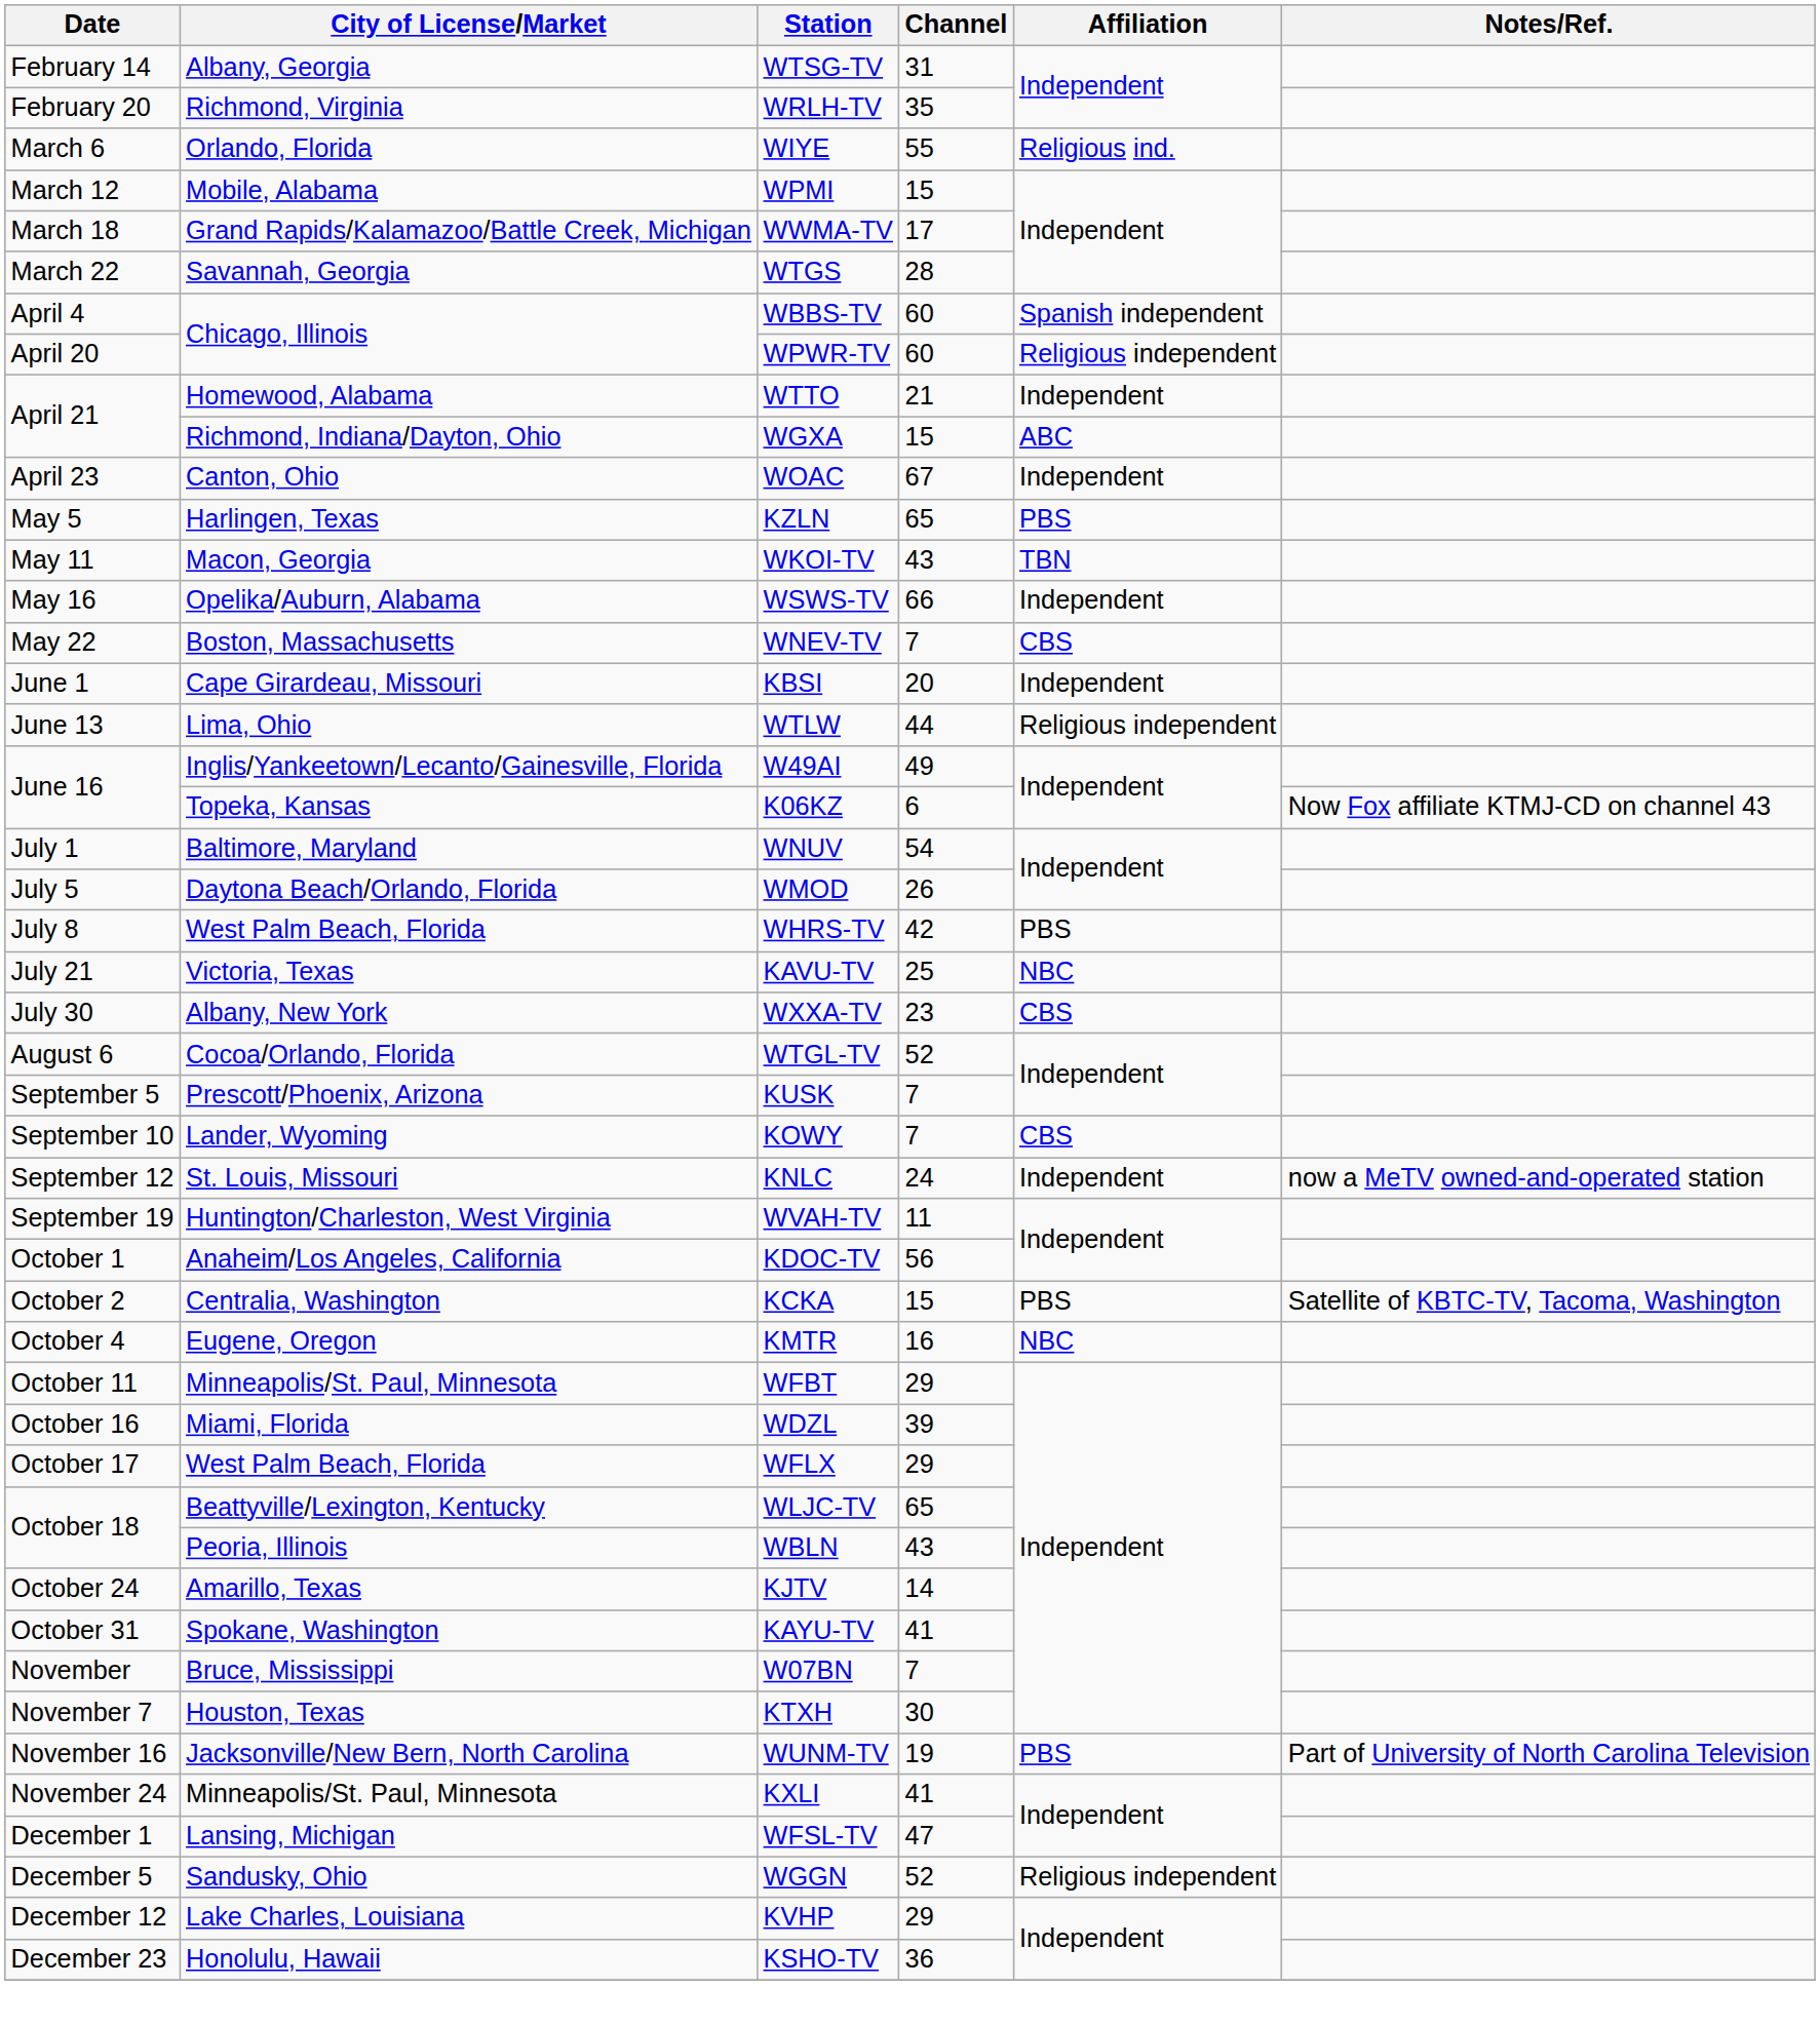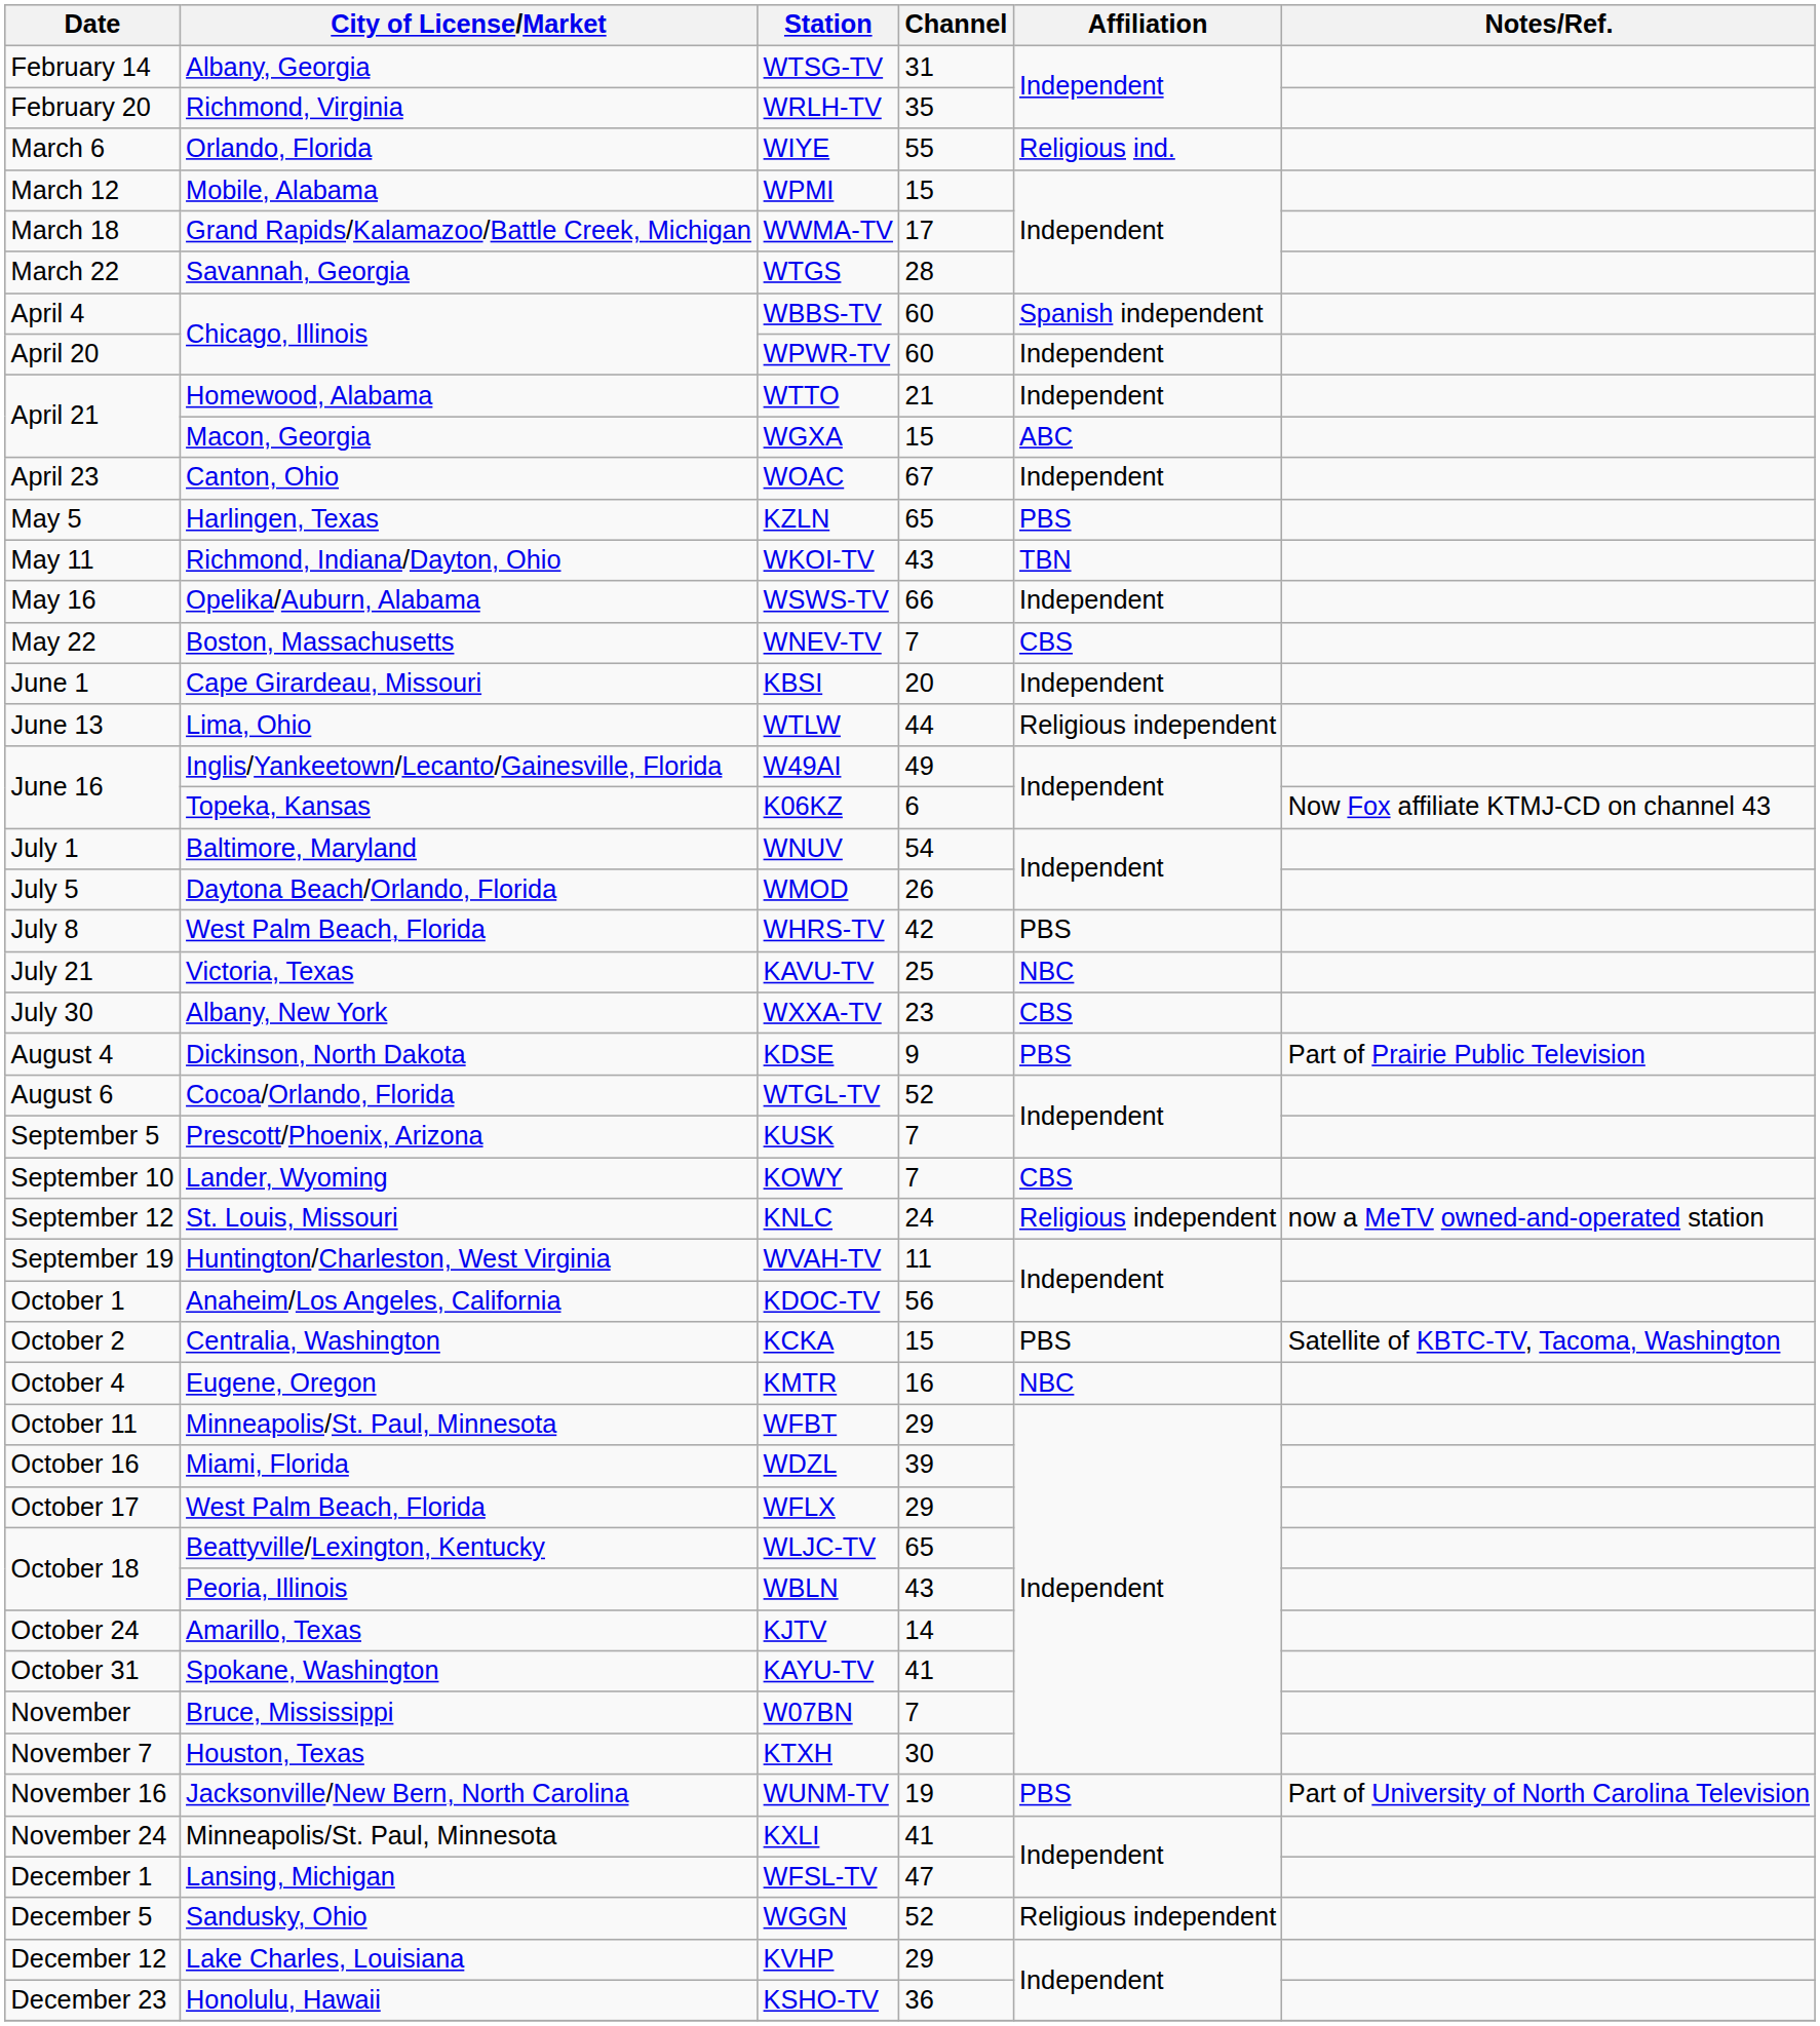WPWR-TV | Affiliation: Religious independent -> Independent
WGXA | City of License/Market: Richmond, Indiana/Dayton, Ohio -> Macon, Georgia
WKOI-TV | City of License/Market: Macon, Georgia -> Richmond, Indiana/Dayton, Ohio
+ row: August 4 | Dickinson, North Dakota | KDSE | 9 | PBS | Part of Prairie Public Television
KNLC | Affiliation: Independent -> Religious independent
